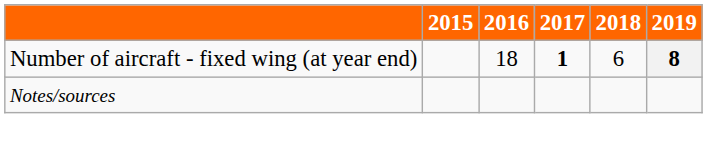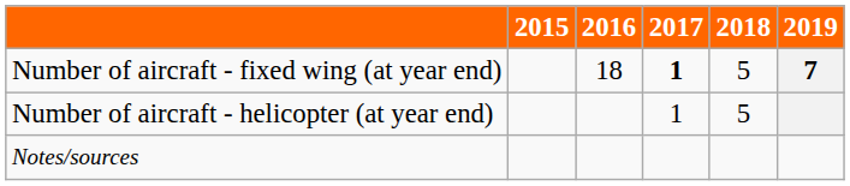Number of aircraft - fixed wing (at year end) | 2018: 6 -> 5
Number of aircraft - fixed wing (at year end) | 2019: 8 -> 7
+ row: Number of aircraft - helicopter (at year end) | 1 | 5
